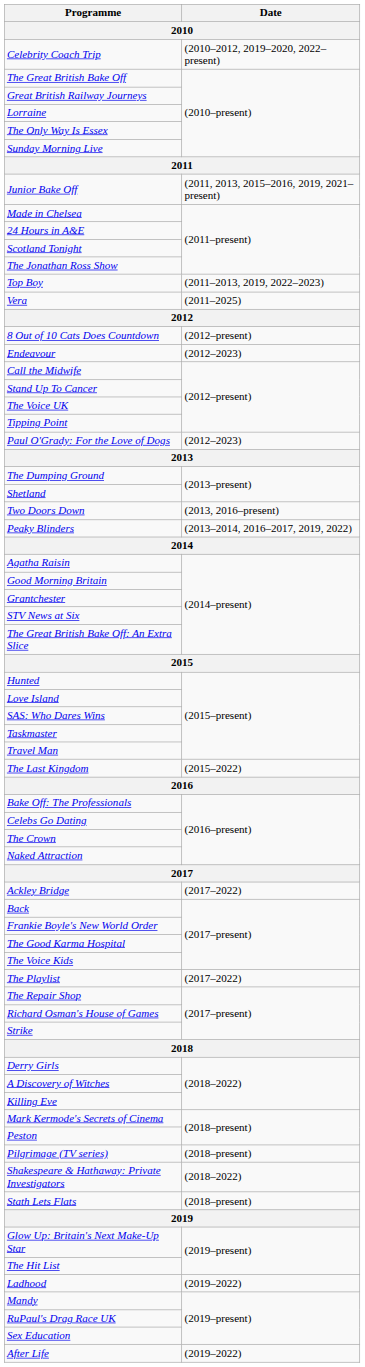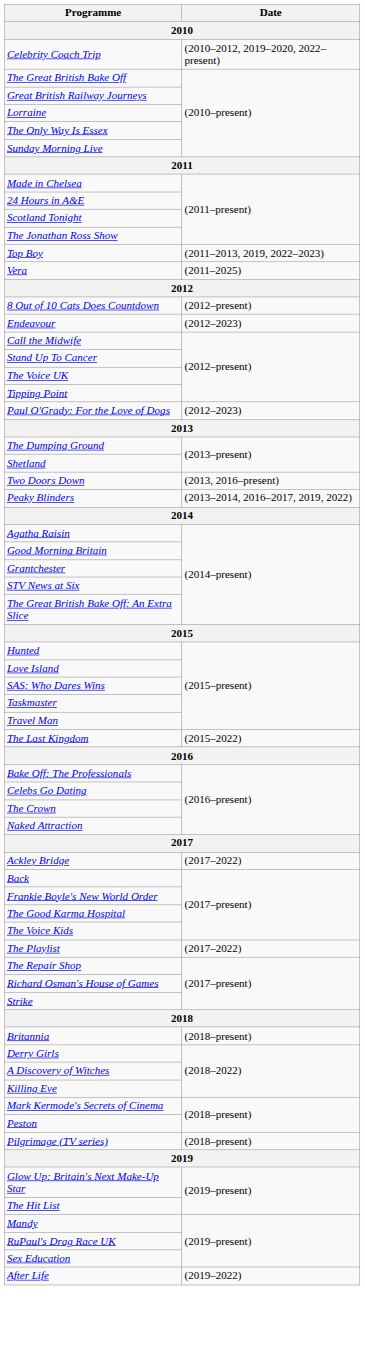- row: Junior Bake Off | (2011, 2013, 2015–2016, 2019, 2021–present)
+ row: Britannia | (2018–present)
- row: Shakespeare & Hathaway: Private Investigators | (2018–2022)
- row: Stath Lets Flats | (2018–present)
- row: Ladhood | (2019–2022)
